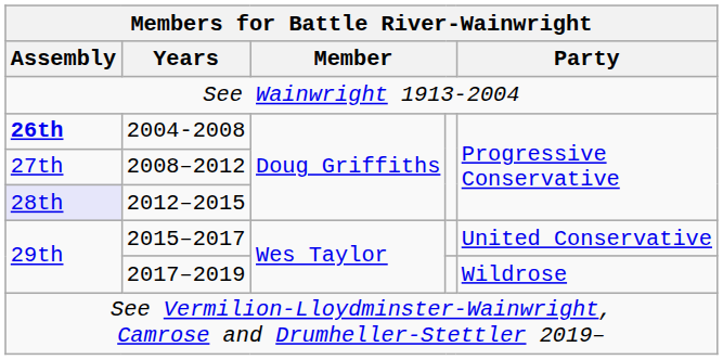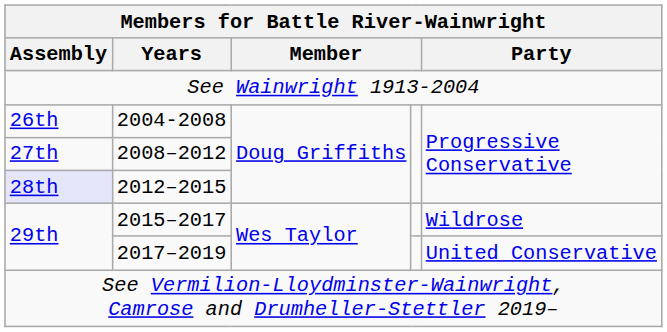2004-2008 | Assembly: bold -> normal
2015–2017 | Party: United Conservative -> Wildrose
2017–2019 | Party: Wildrose -> United Conservative
